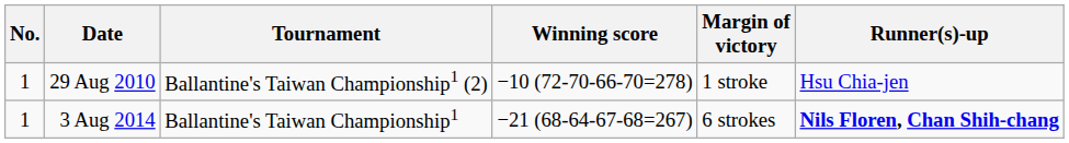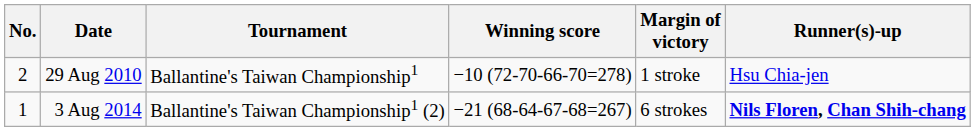29 Aug 2010 | No.: 1 -> 2
29 Aug 2010 | Tournament: Ballantine's Taiwan Championship1 (2) -> Ballantine's Taiwan Championship1
3 Aug 2014 | Tournament: Ballantine's Taiwan Championship1 -> Ballantine's Taiwan Championship1 (2)
